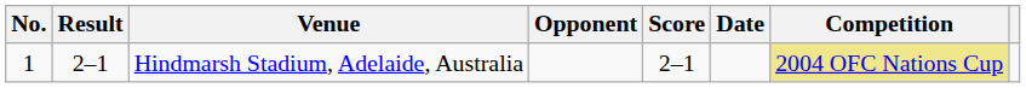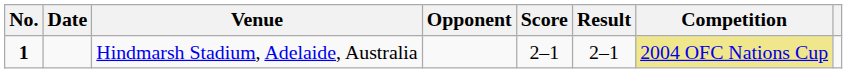columns swapped: Date <-> Result
Hindmarsh Stadium, Adelaide, Australia | No.: normal -> bold
